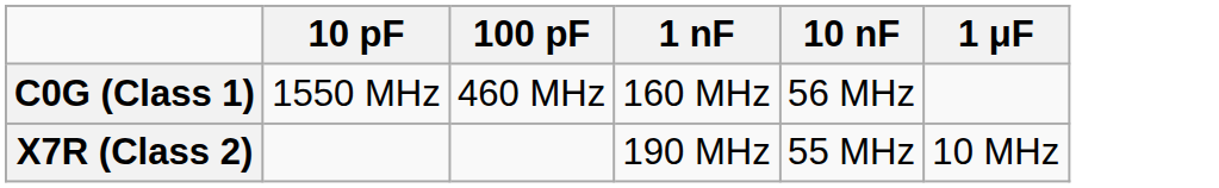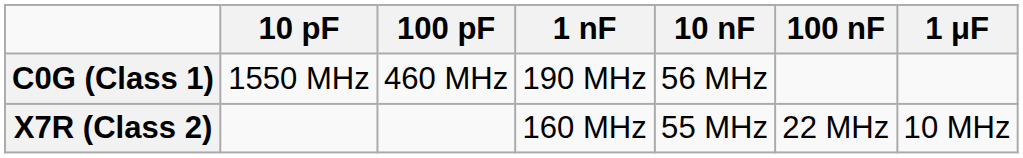+ column: 100 nF | 22 MHz
C0G (Class 1) | 1 nF: 160 MHz -> 190 MHz
X7R (Class 2) | 1 nF: 190 MHz -> 160 MHz
